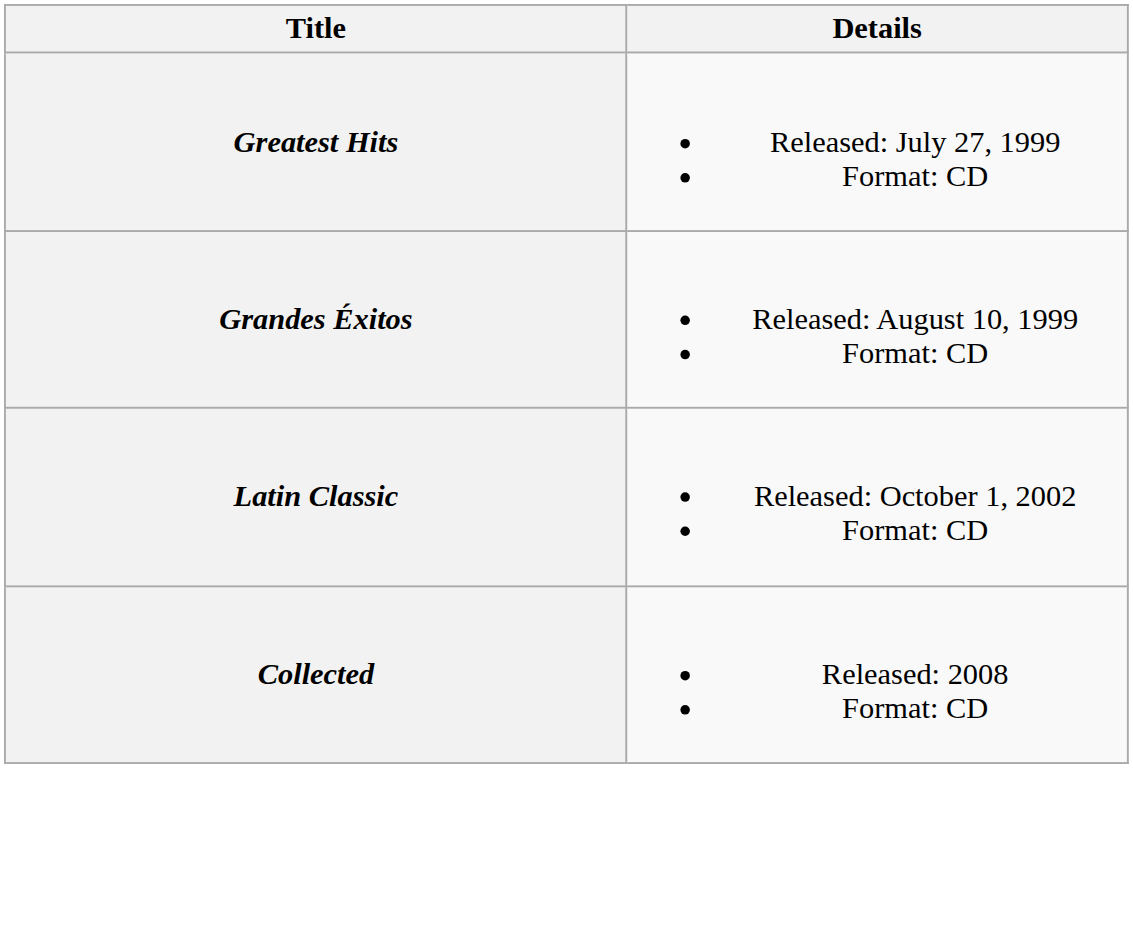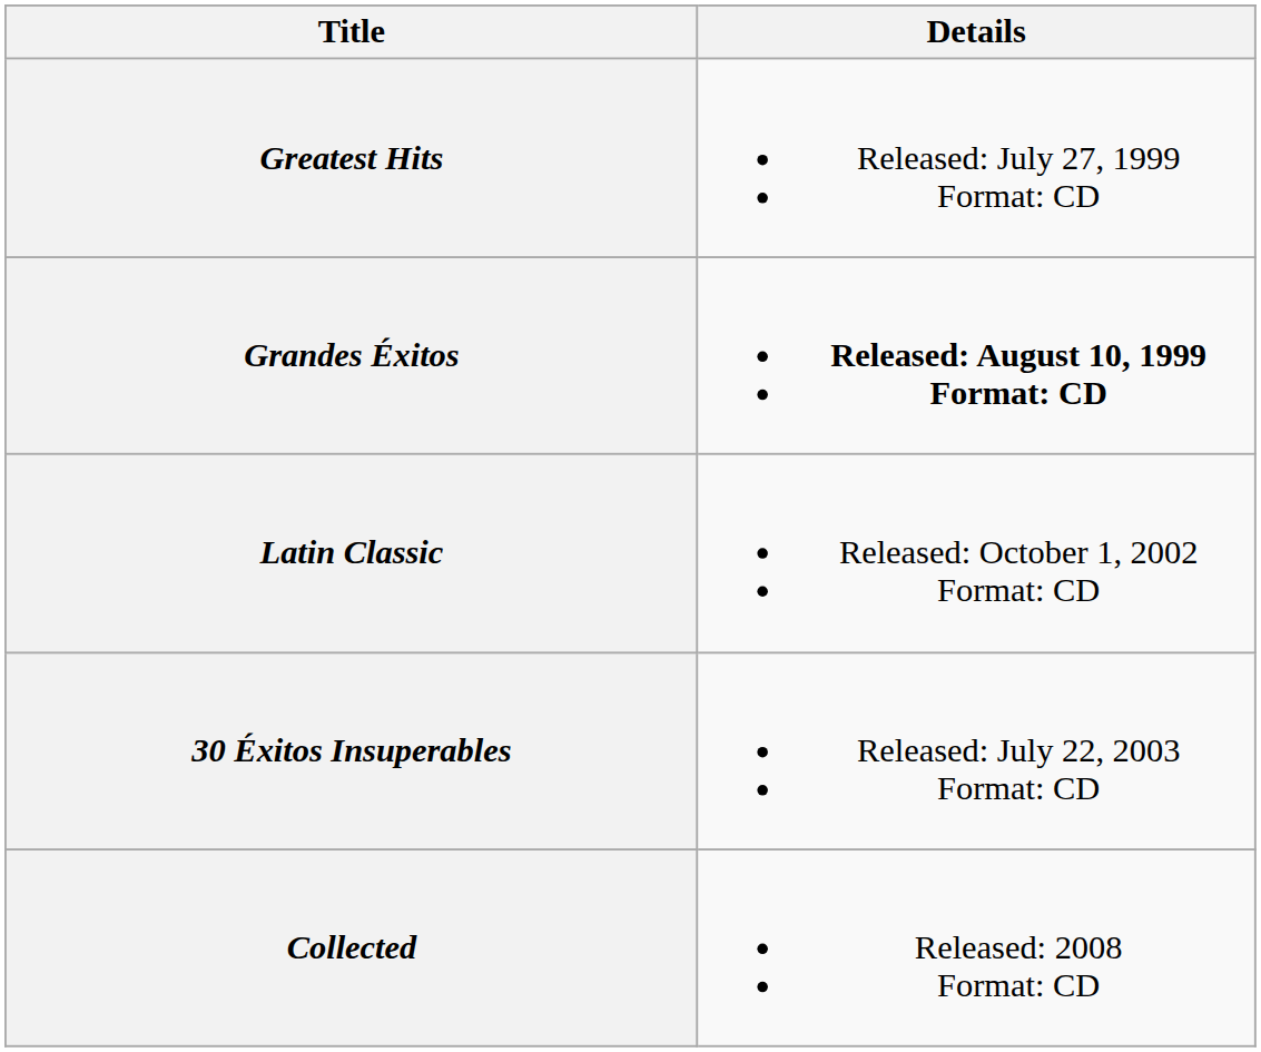Grandes Éxitos | Details: normal -> bold
+ row: 30 Éxitos Insuperables | Released: July 22, 2003 Format: CD
